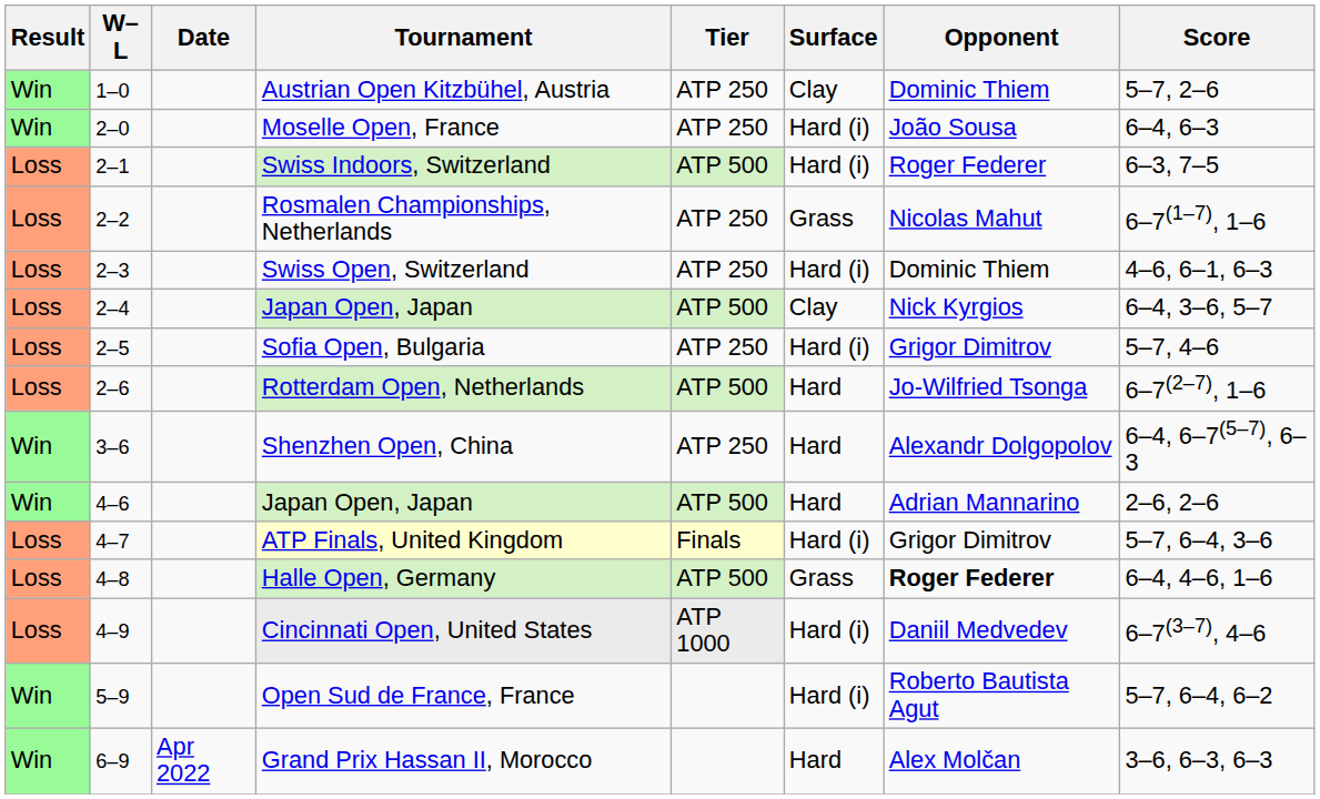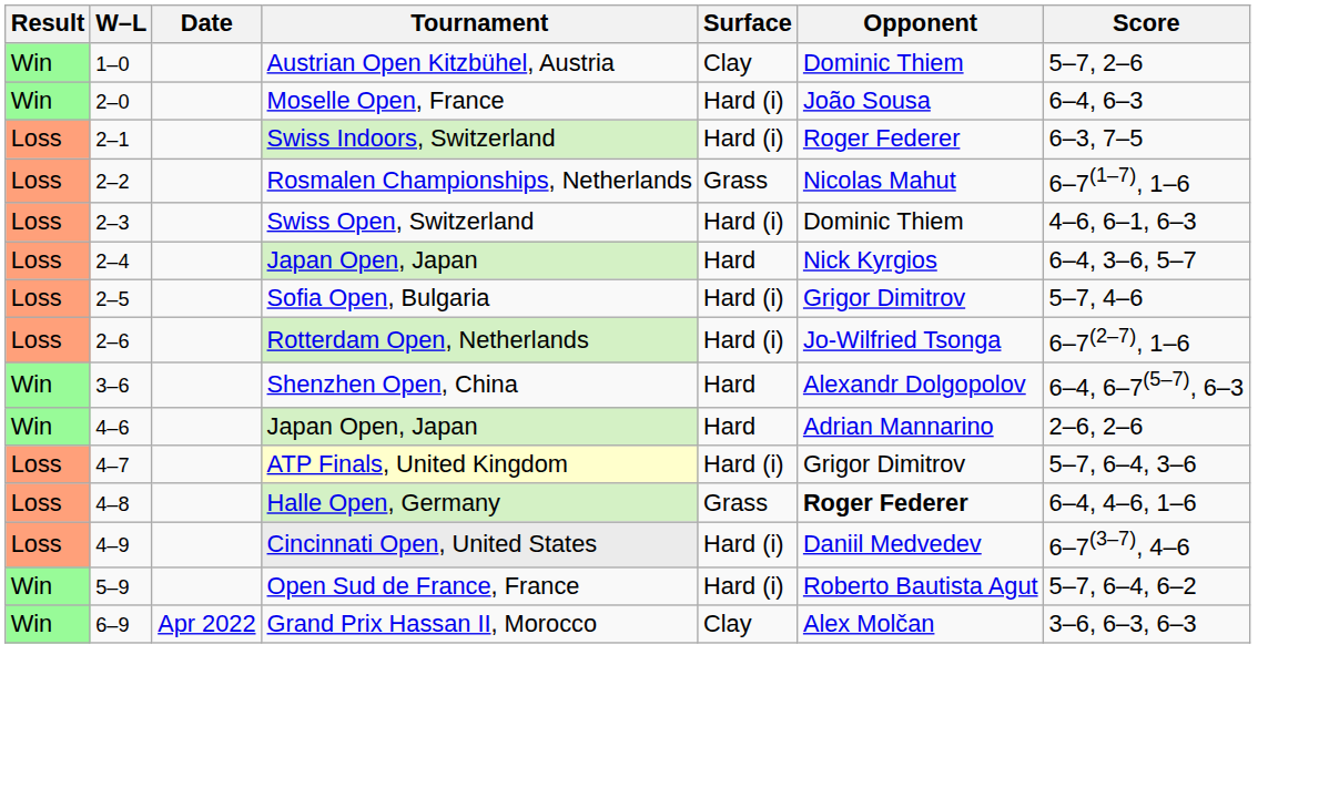- column: Tier | ATP 250 | ATP 250 | ATP 500 | ATP 250 | ATP 250 | ATP 500 | ATP 250 | ATP 500 | ATP 250 | ATP 500 | Finals | ATP 500 | ATP 1000
2–4 / Japan Open, Japan | Surface: Clay -> Hard
Rotterdam Open, Netherlands | Surface: Hard -> Hard (i)
Grand Prix Hassan II, Morocco | Surface: Hard -> Clay
